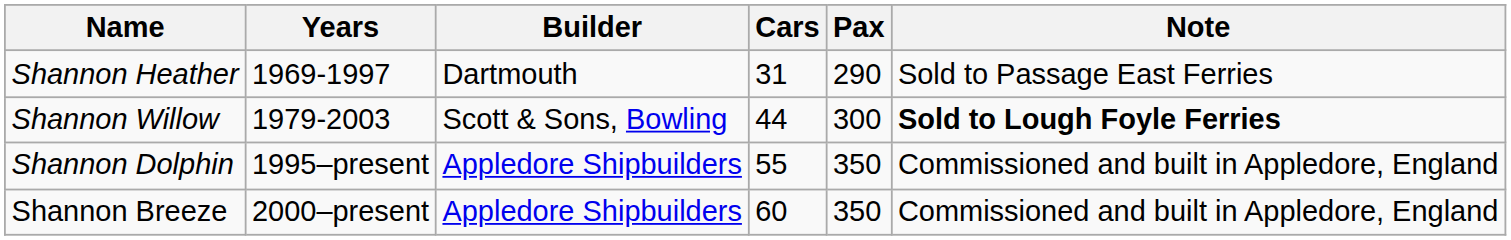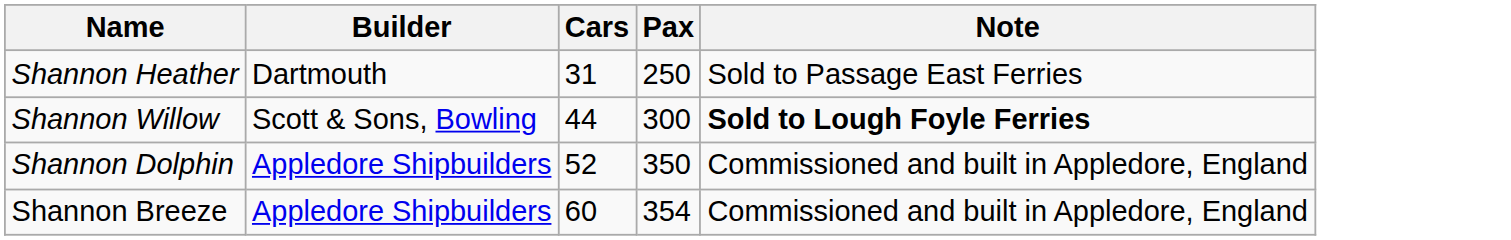- column: Years | 1969-1997 | 1979-2003 | 1995–present | 2000–present
Shannon Heather | Pax: 290 -> 250
Shannon Dolphin | Cars: 55 -> 52
Shannon Breeze | Pax: 350 -> 354
